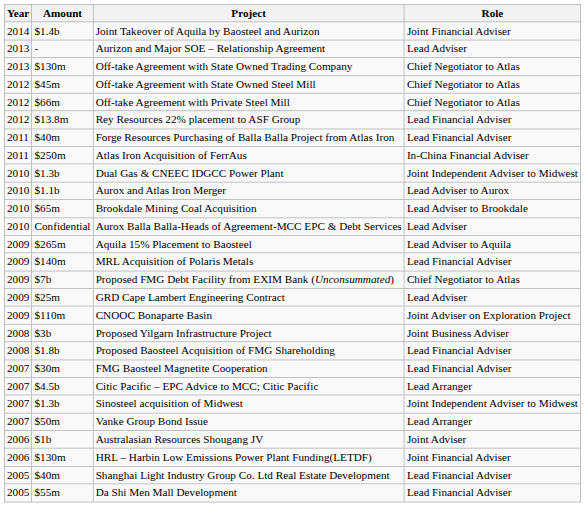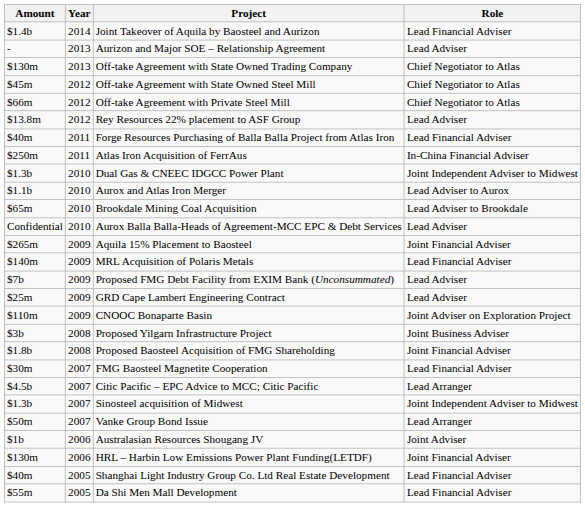columns swapped: Year <-> Amount
Joint Takeover of Aquila by Baosteel and Aurizon | Role: Joint Financial Adviser -> Lead Financial Adviser
Rey Resources 22% placement to ASF Group | Role: Lead Financial Adviser -> Lead Adviser
Aquila 15% Placement to Baosteel | Role: Lead Adviser to Aquila -> Joint Financial Adviser
Proposed FMG Debt Facility from EXIM Bank (Unconsummated) | Role: Chief Negotiator to Atlas -> Lead Adviser
Proposed Baosteel Acquisition of FMG Shareholding | Role: Lead Financial Adviser -> Joint Financial Adviser
